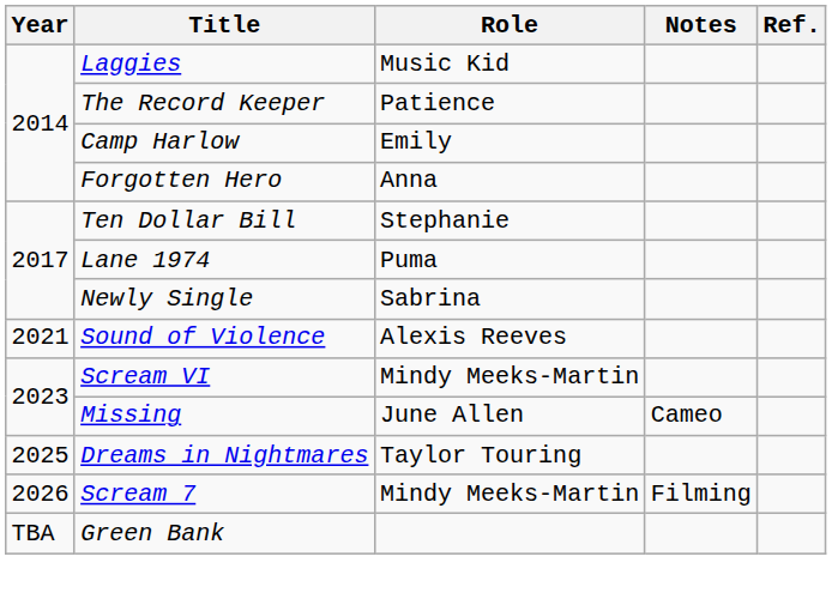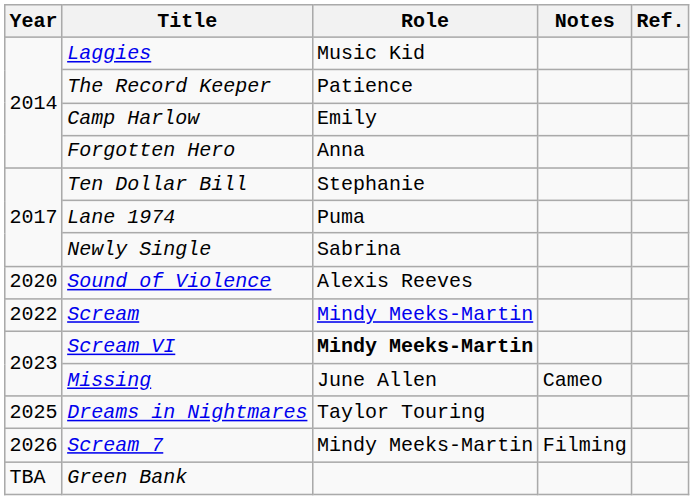Sound of Violence | Year: 2021 -> 2020
+ row: 2022 | Scream | Mindy Meeks-Martin
Scream VI | Role: normal -> bold
